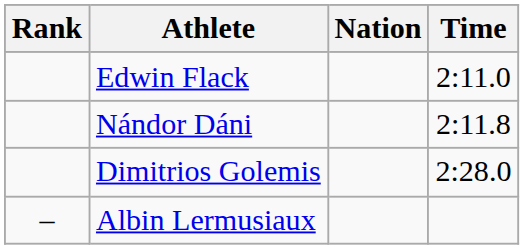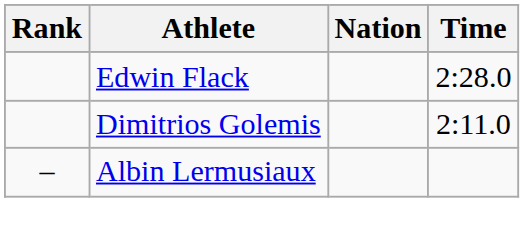Edwin Flack | Time: 2:11.0 -> 2:28.0
- row: Nándor Dáni | 2:11.8
Dimitrios Golemis | Time: 2:28.0 -> 2:11.0
